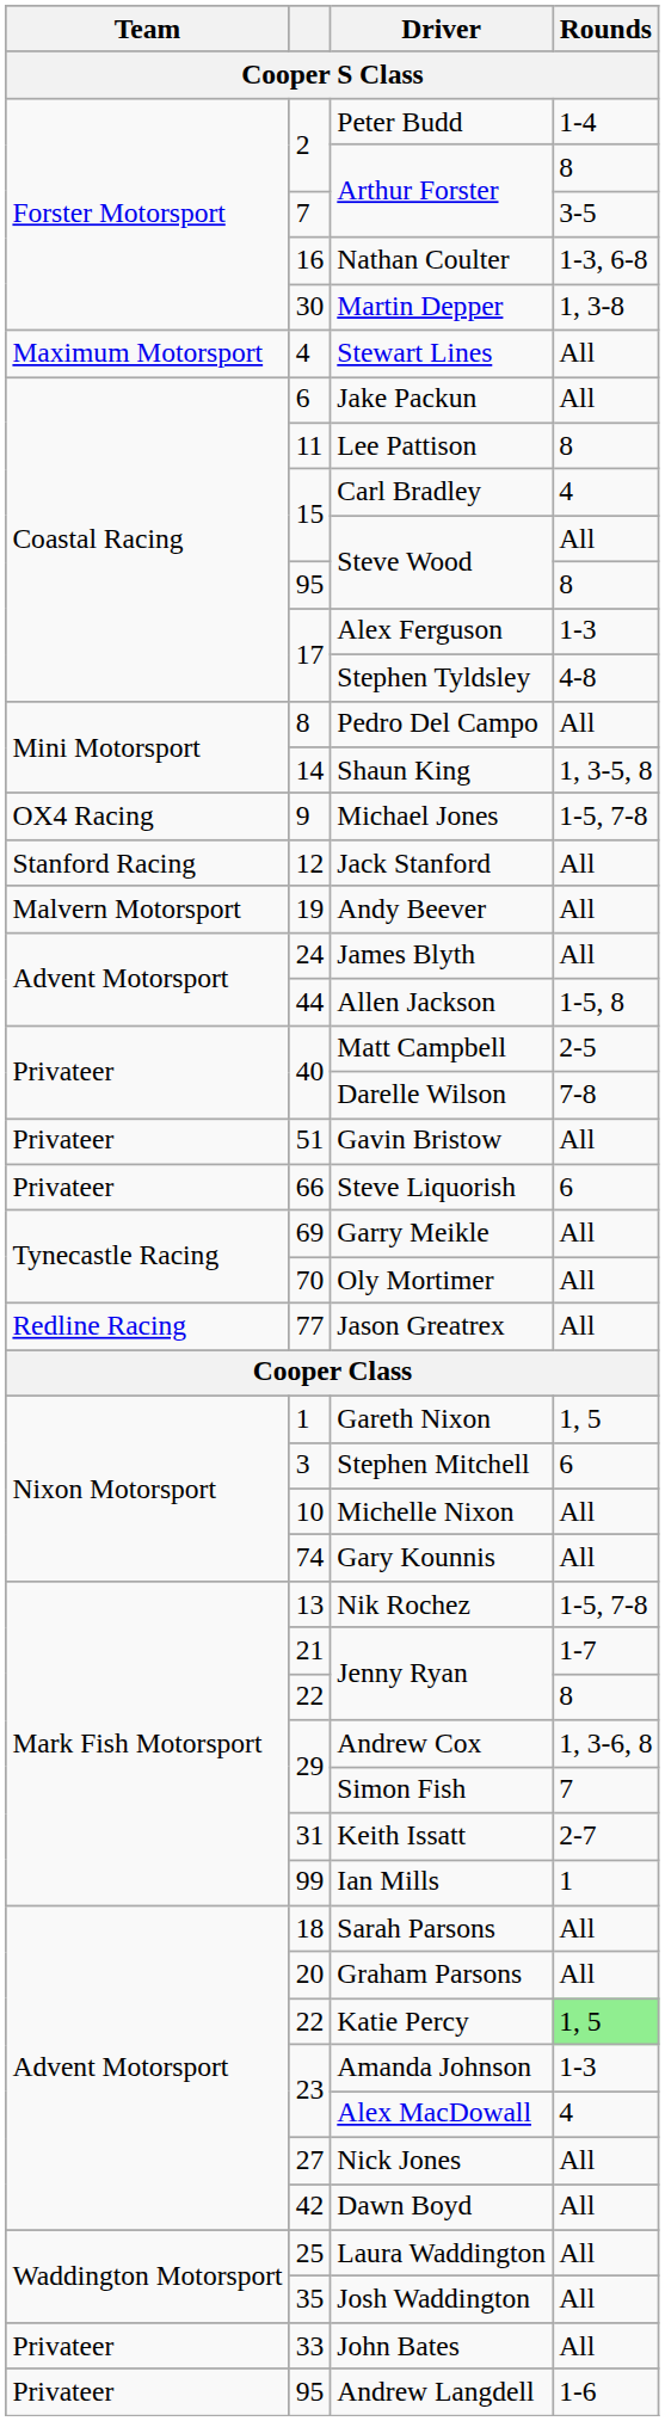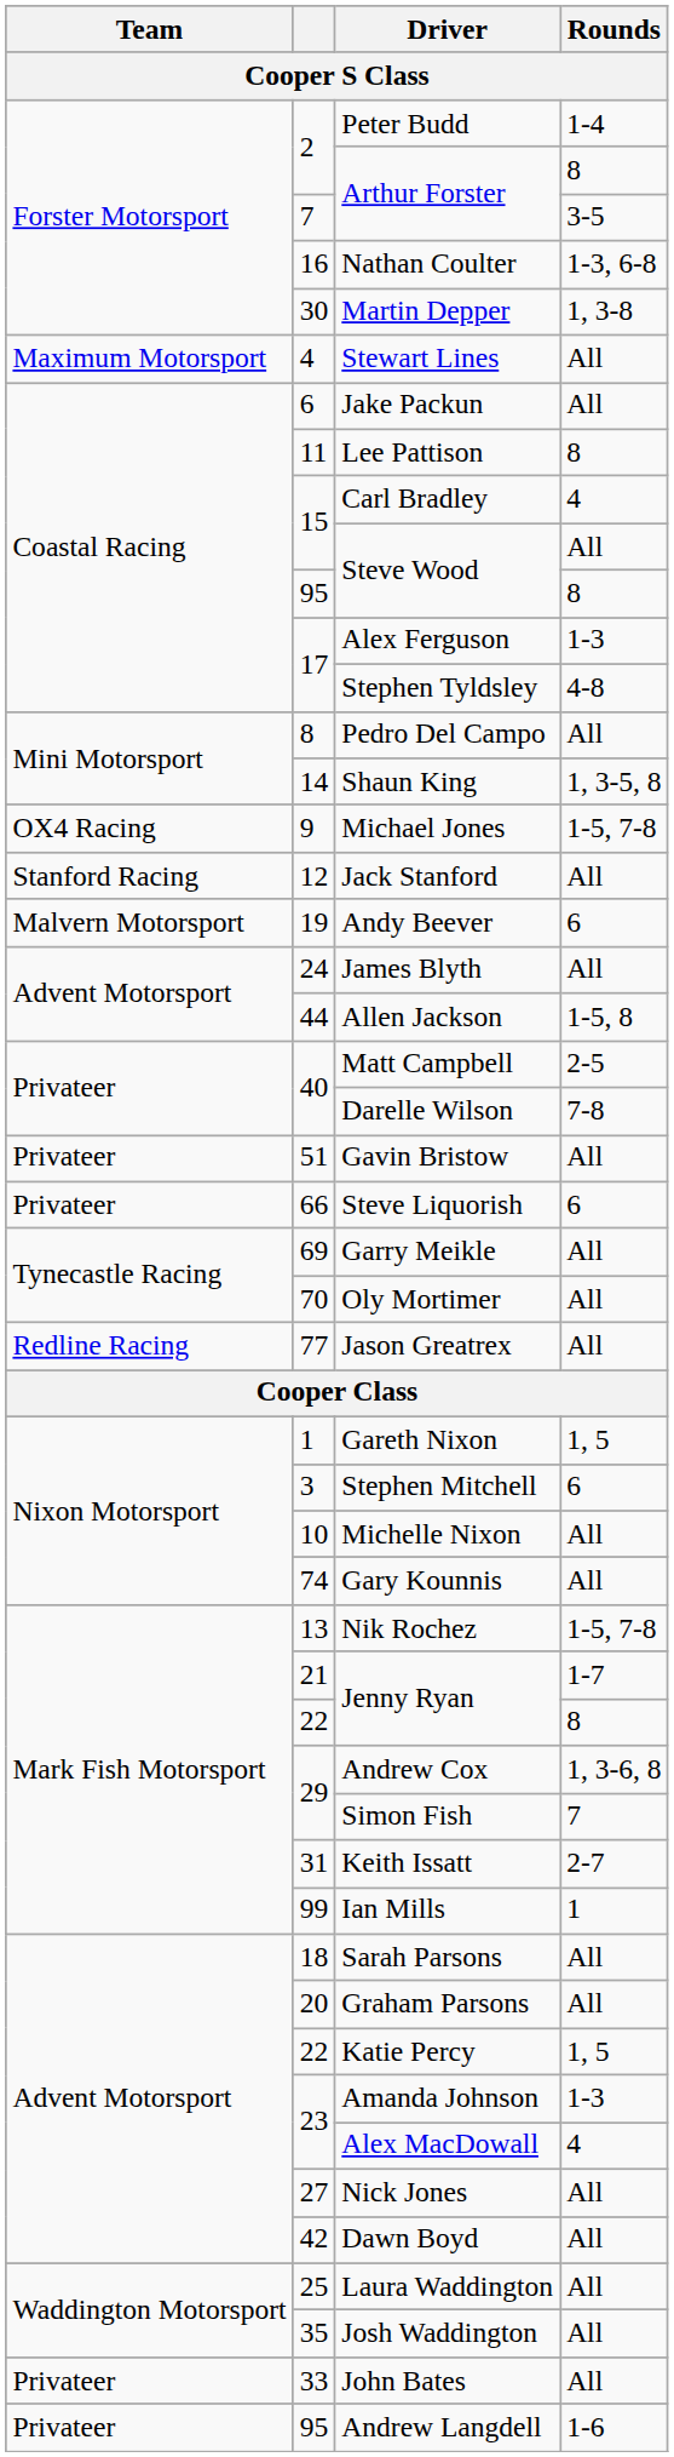Andy Beever | Rounds: All -> 6
Katie Percy | Rounds: lightgreen background -> no background
